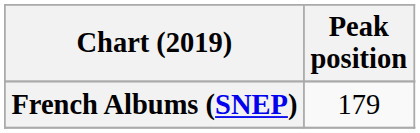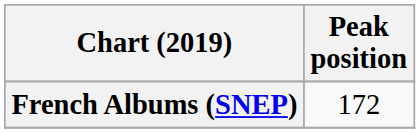French Albums (SNEP) | Peak position: 179 -> 172
